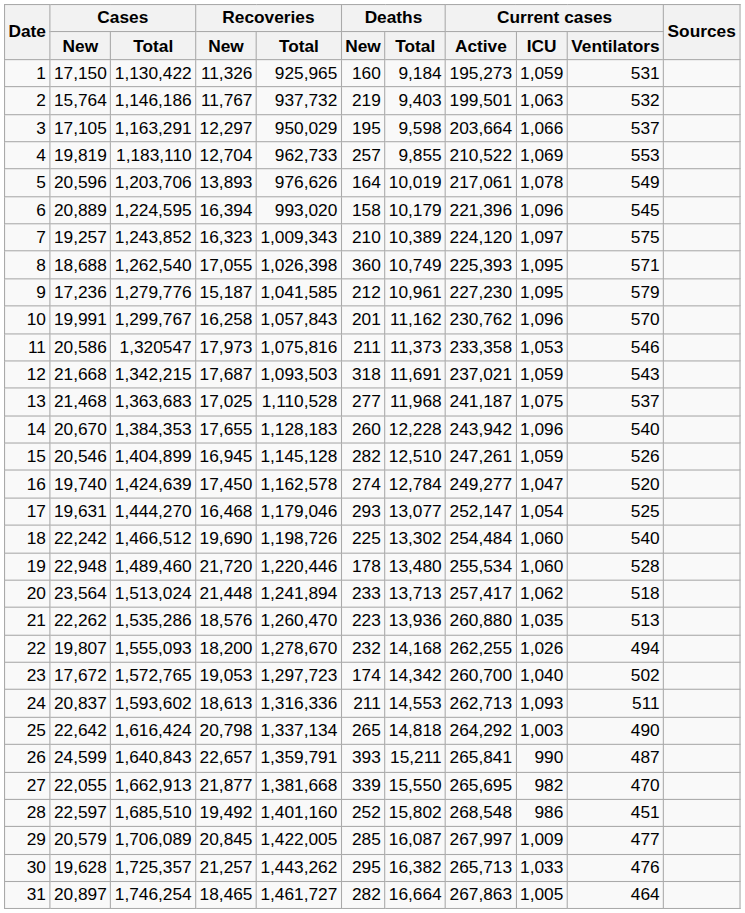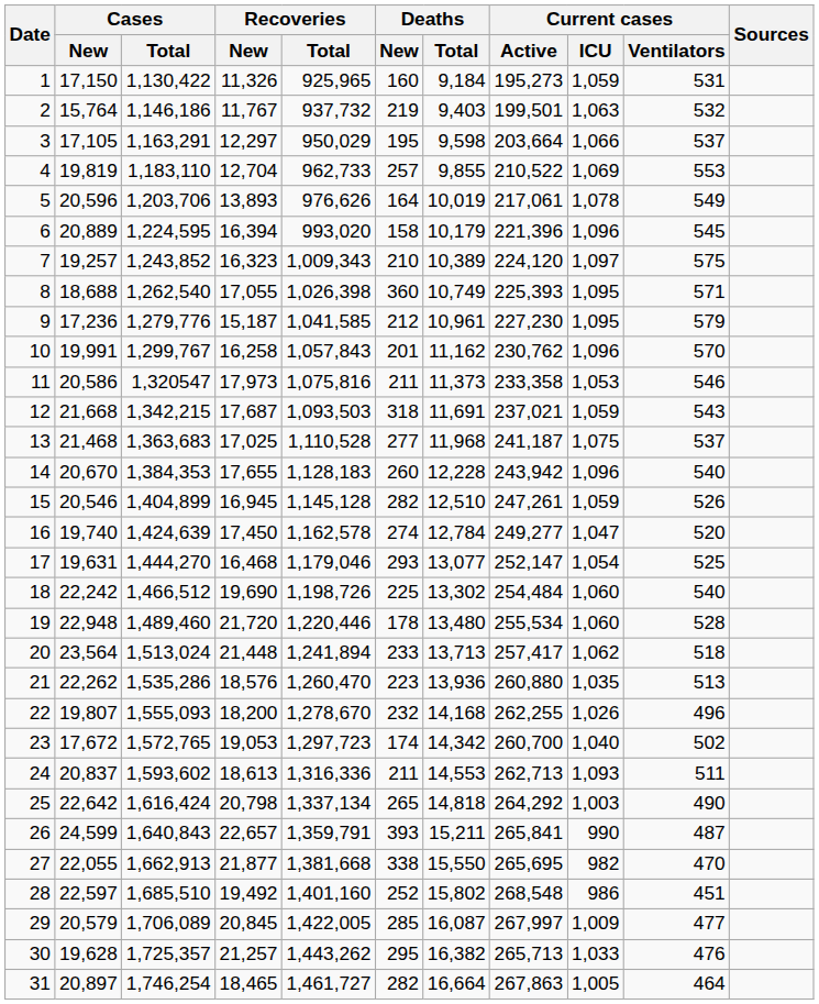22 | Current cases / Ventilators: 494 -> 496
27 | Deaths / New: 339 -> 338
